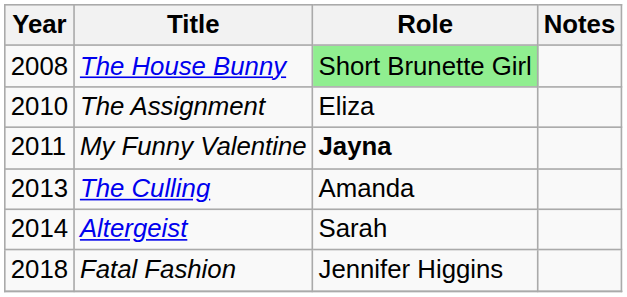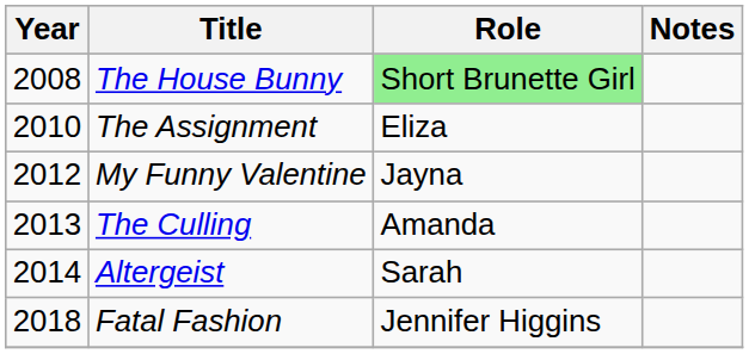My Funny Valentine | Year: 2011 -> 2012
My Funny Valentine | Role: bold -> normal
